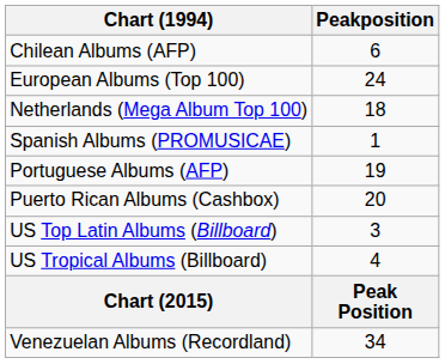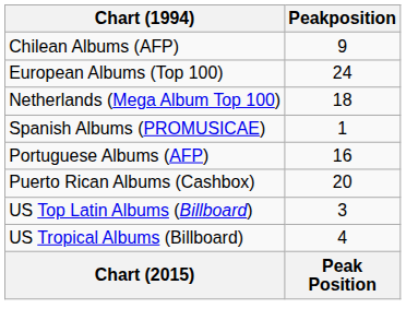Chilean Albums (AFP) | Peakposition: 6 -> 9
Portuguese Albums (AFP) | Peakposition: 19 -> 16
- row: Venezuelan Albums (Recordland) | 34
